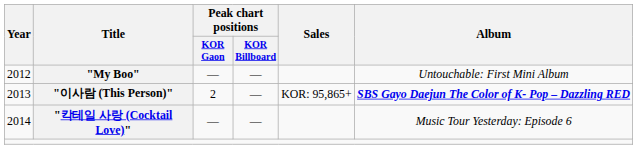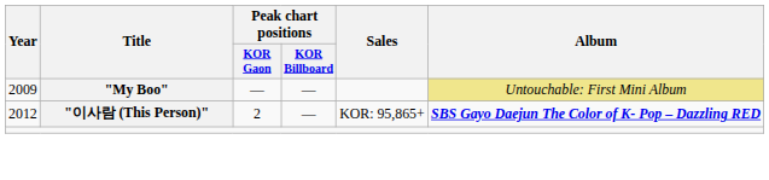"My Boo" | Year: 2012 -> 2009
"My Boo" | Album: no background -> khaki background
"이사람 (This Person)" | Year: 2013 -> 2012
- row: 2014 | "칵테일 사랑 (Cocktail Love)" | — | — | Music Tour Yesterday: Episode 6
